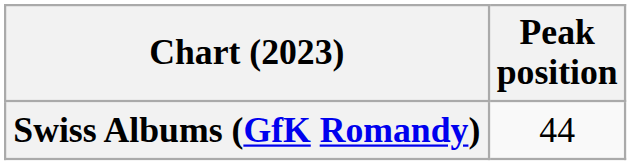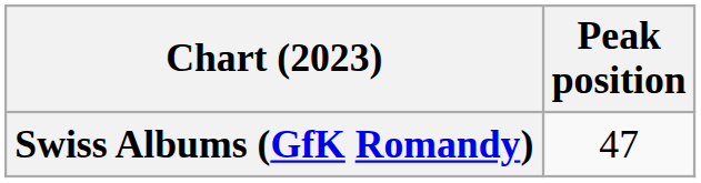Swiss Albums (GfK Romandy) | Peak position: 44 -> 47
